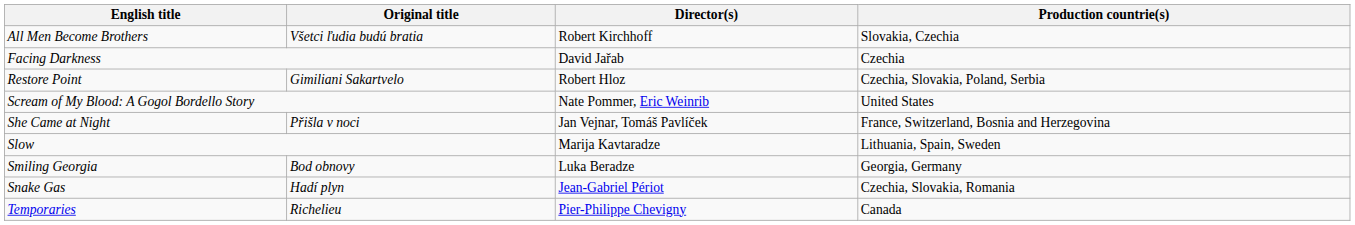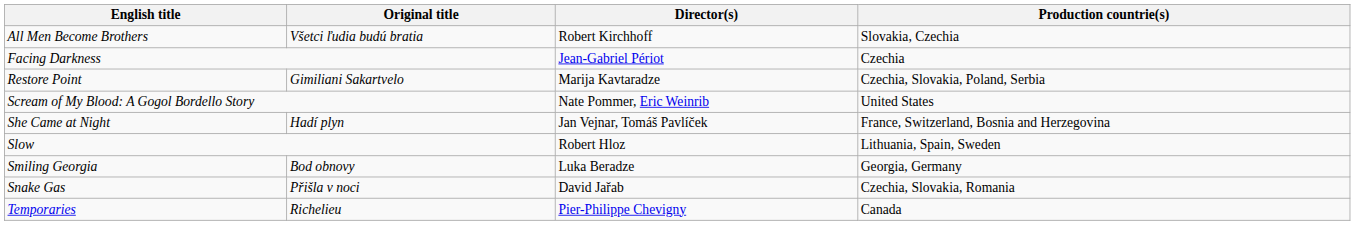Facing Darkness | Director(s): David Jařab -> Jean-Gabriel Périot
Restore Point | Director(s): Robert Hloz -> Marija Kavtaradze
She Came at Night | Original title: Přišla v noci -> Hadí plyn
Slow | Director(s): Marija Kavtaradze -> Robert Hloz
Snake Gas | Original title: Hadí plyn -> Přišla v noci
Snake Gas | Director(s): Jean-Gabriel Périot -> David Jařab
